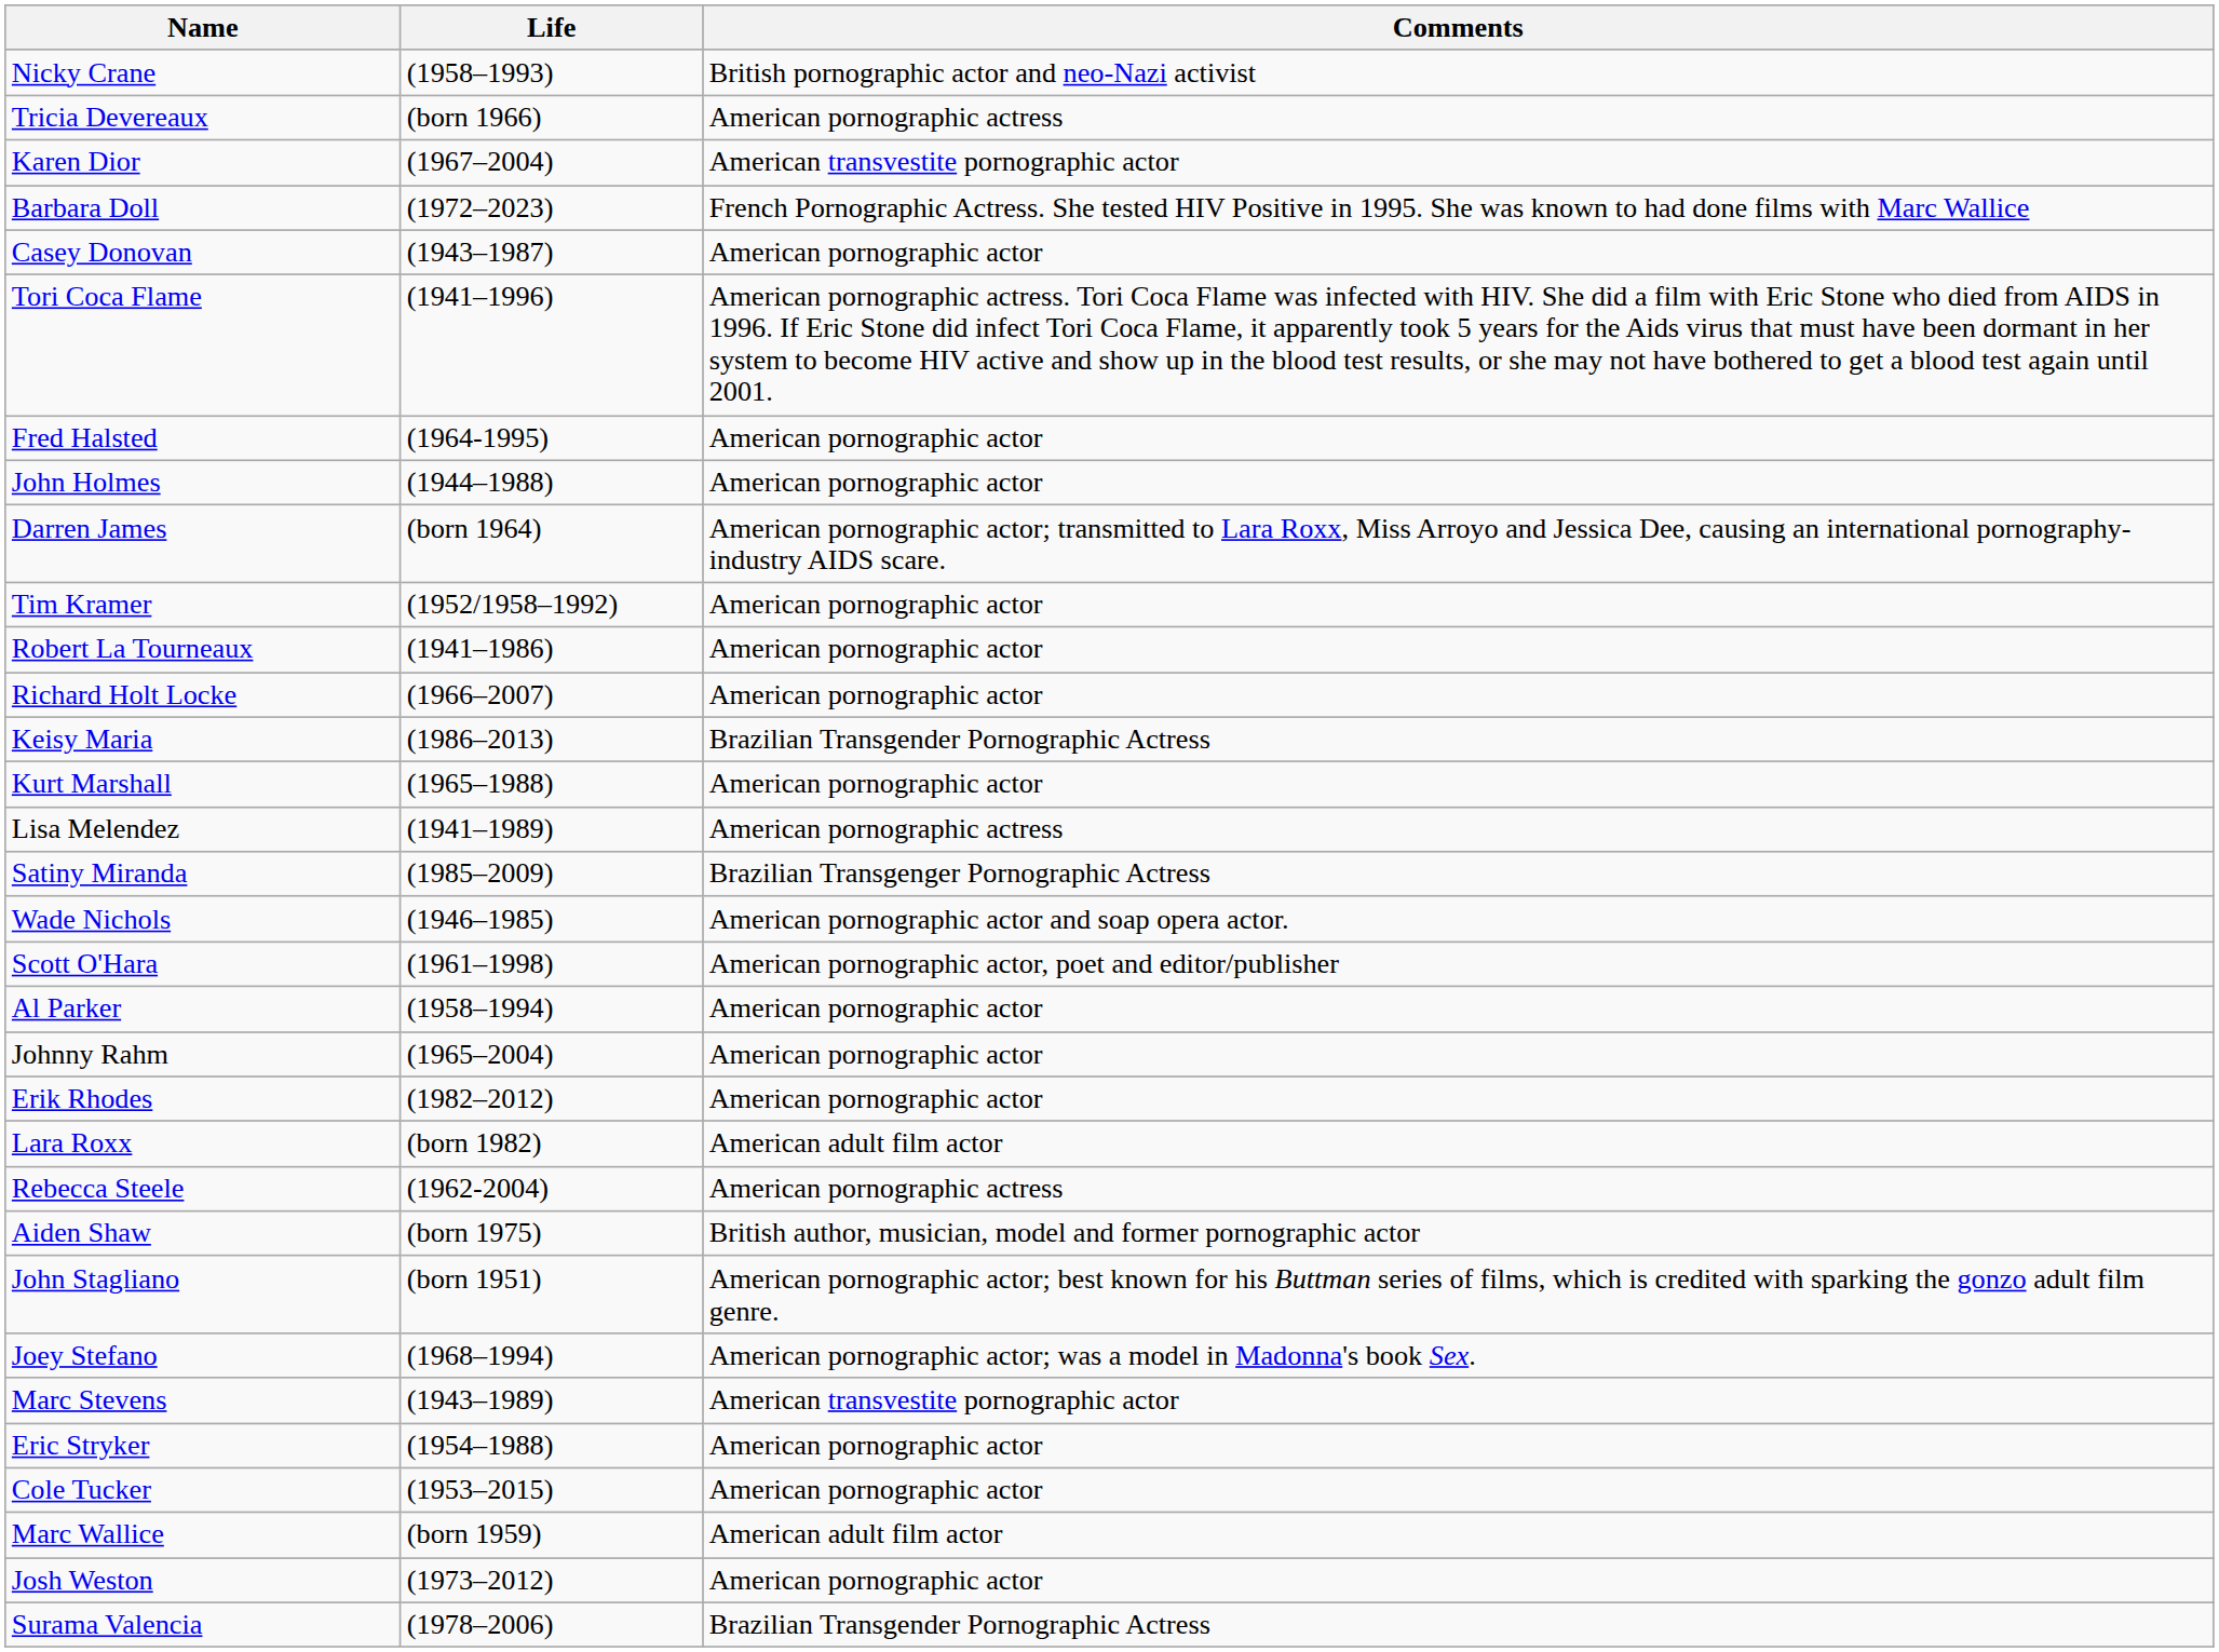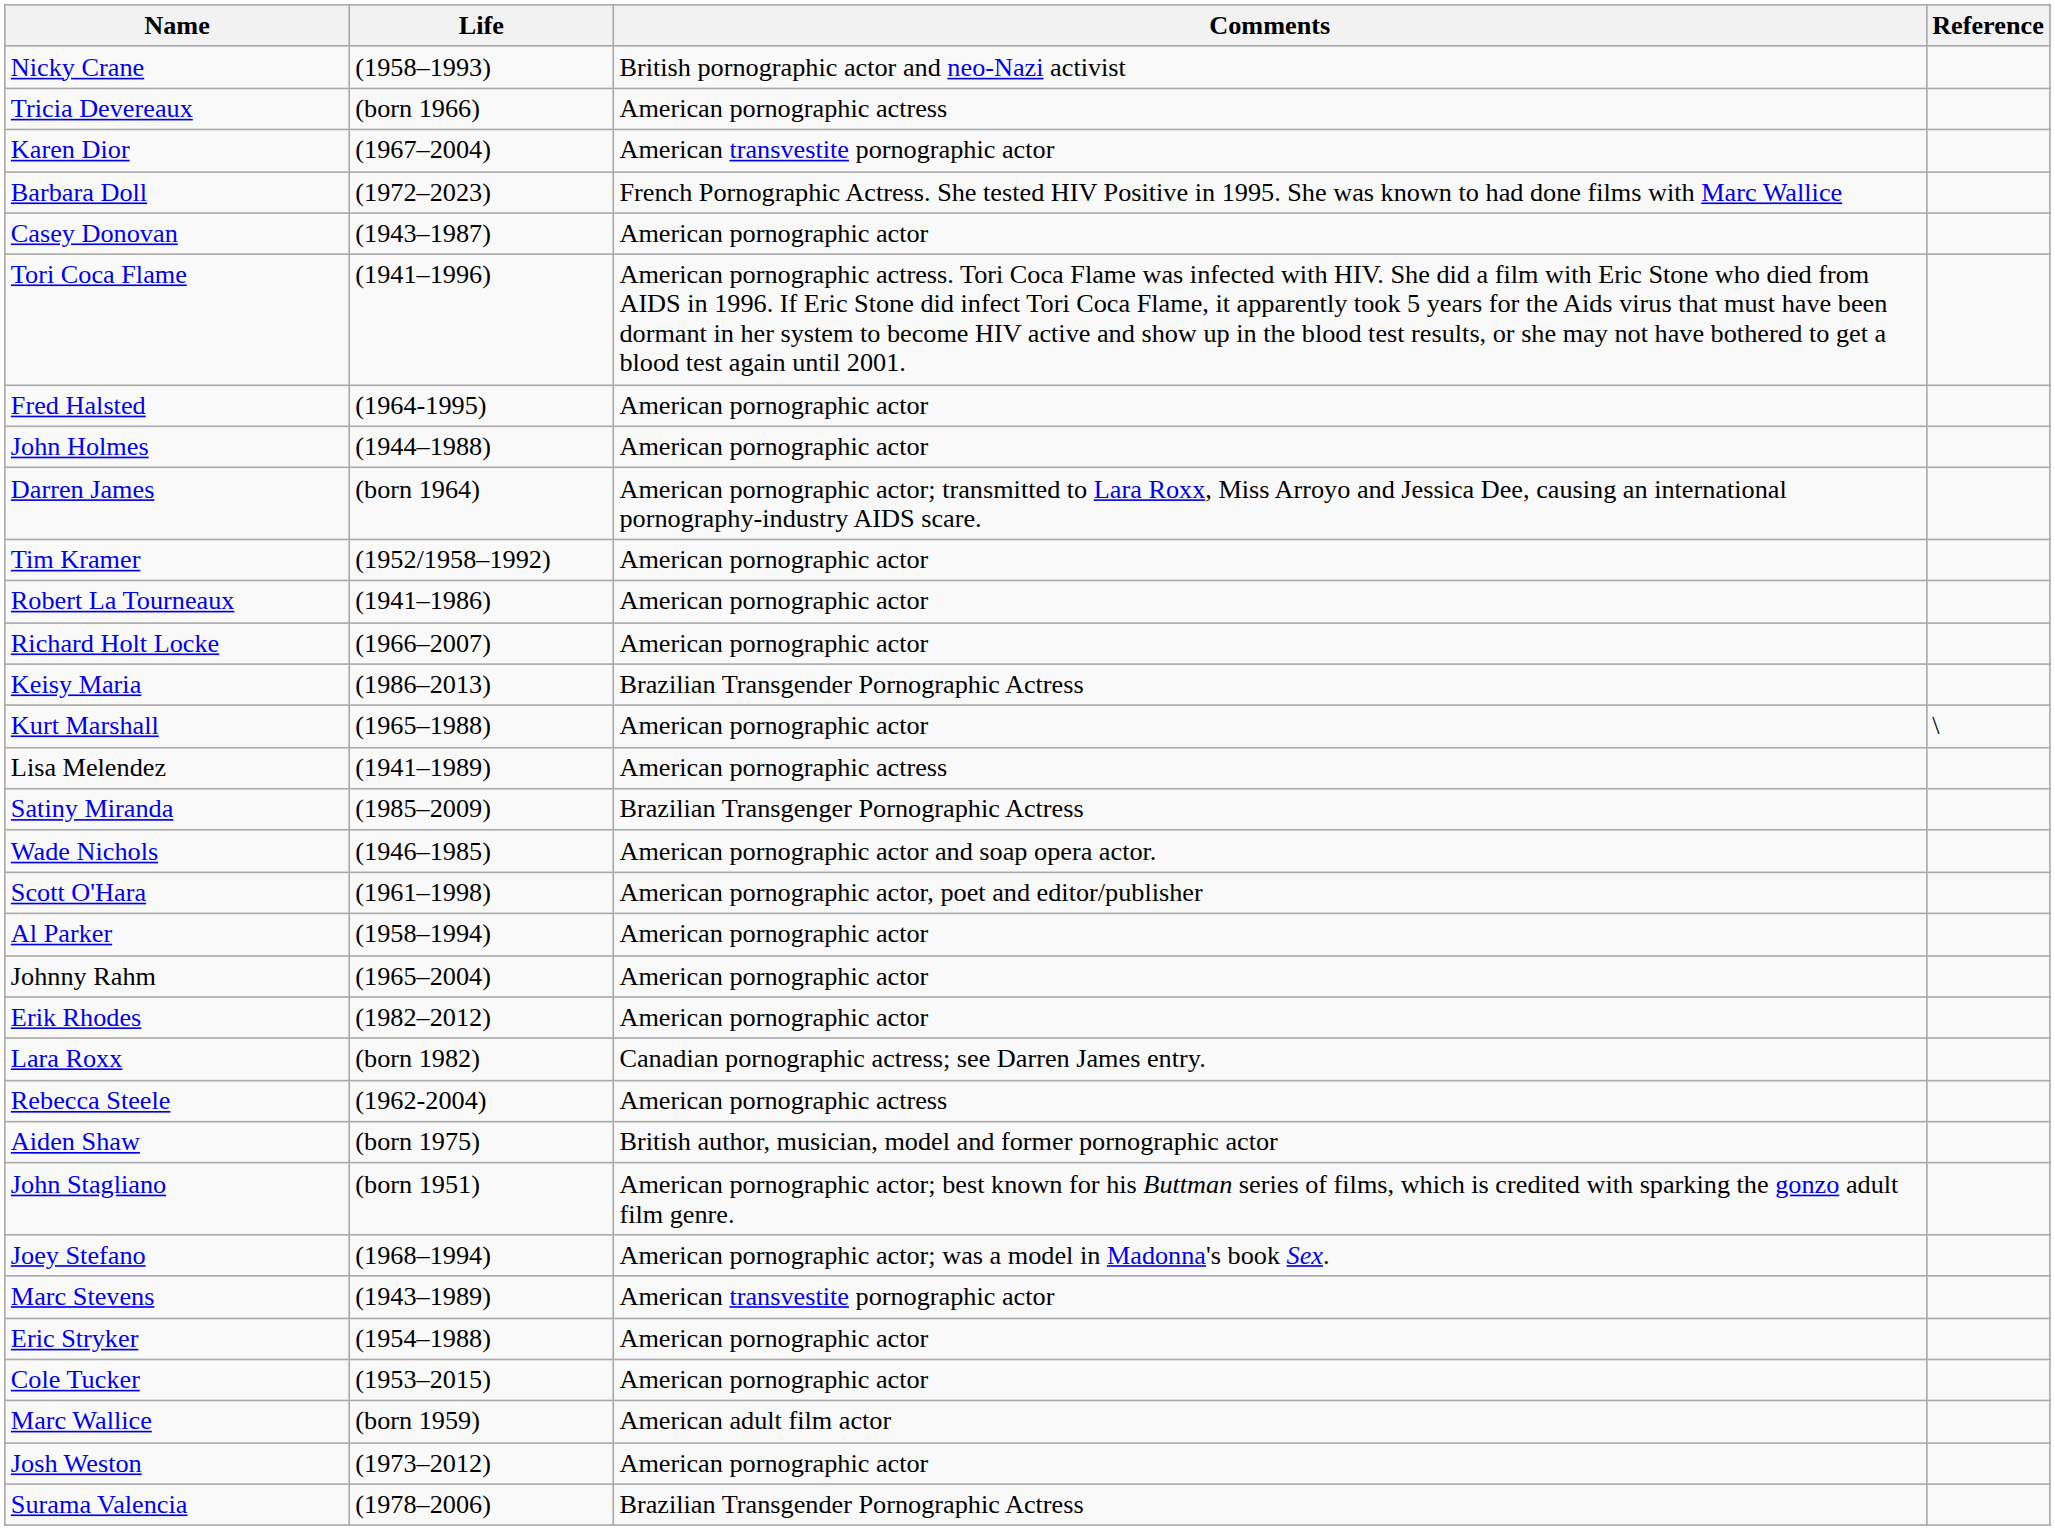+ column: Reference | \
Lara Roxx | Comments: American adult film actor -> Canadian pornographic actress; see Darren James entry.
